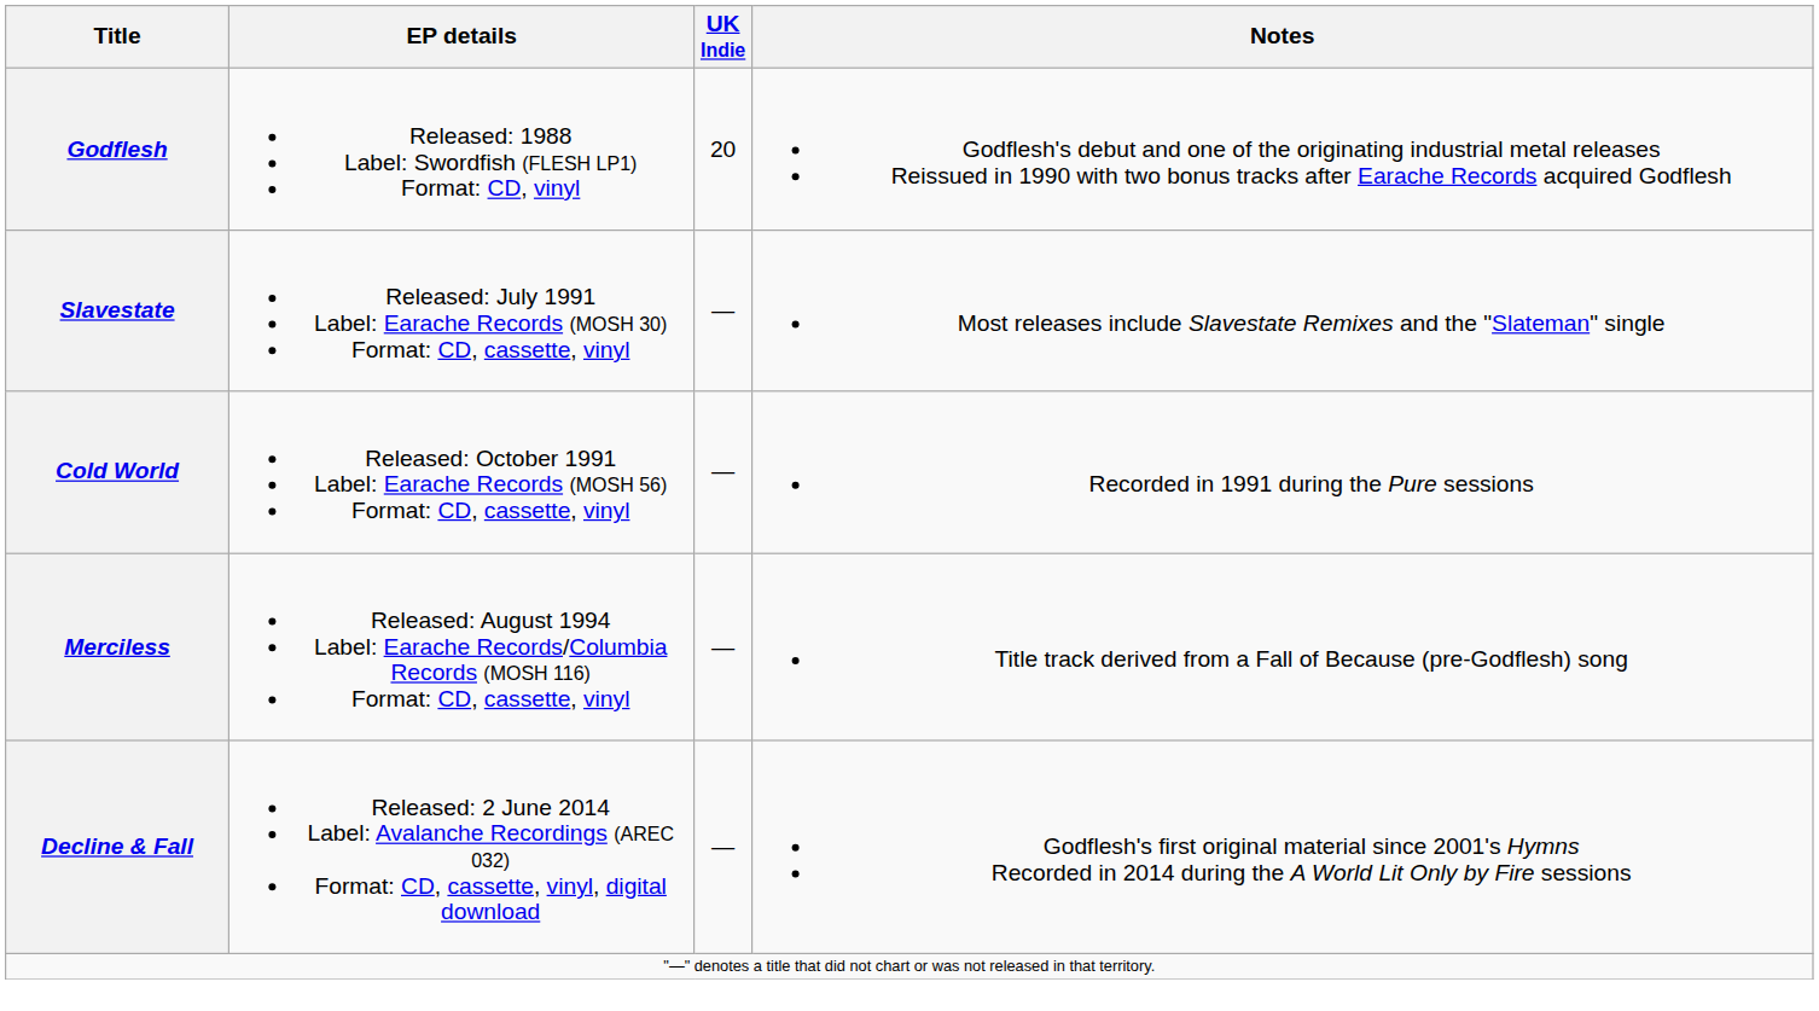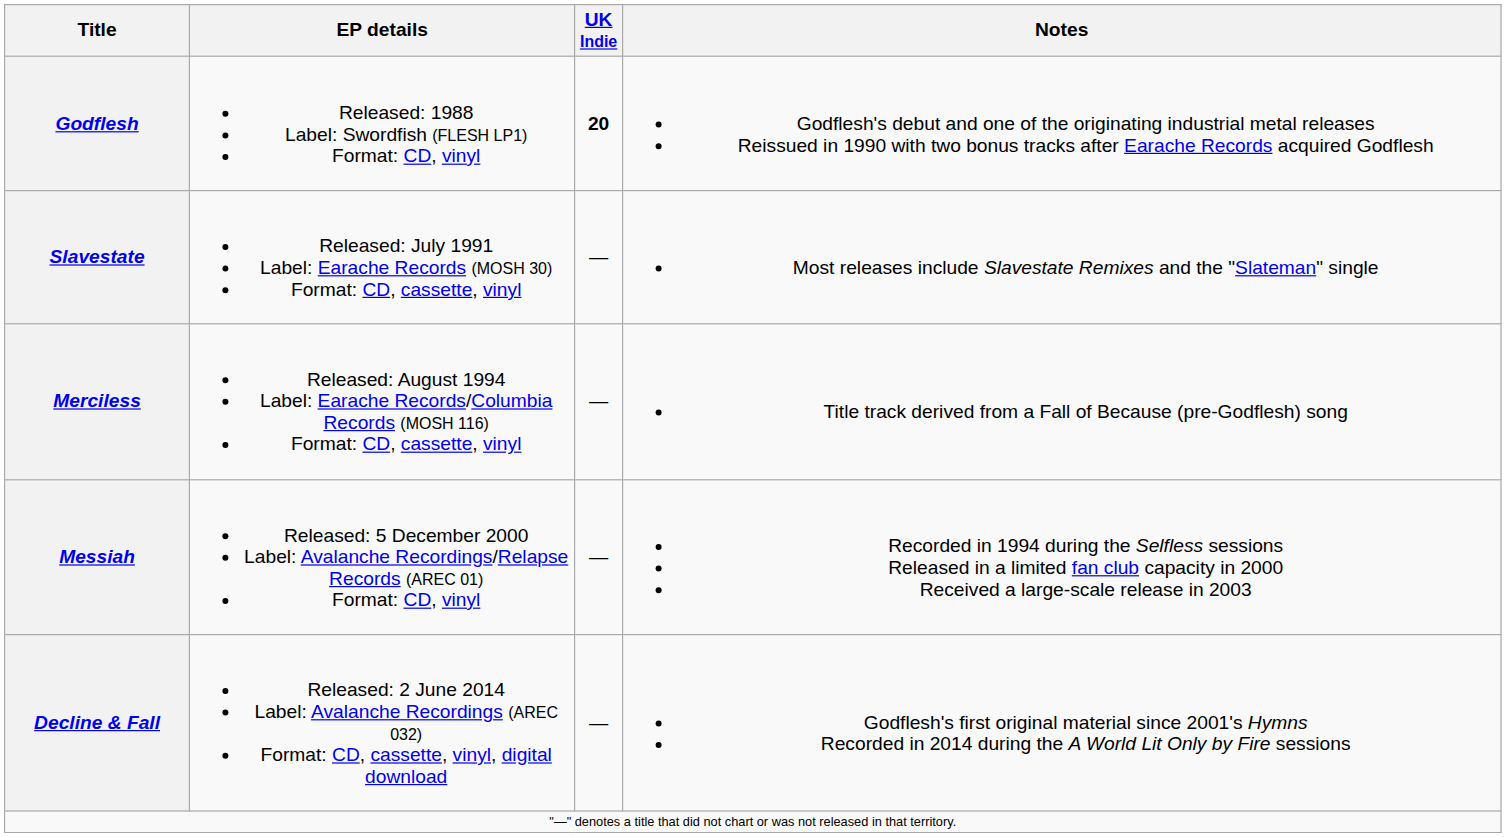Godflesh | UK Indie: normal -> bold
- row: Cold World | Released: October 1991 Label: Earache Records (MOSH 56) Format: CD, cassette, vinyl | — | Recorded in 1991 during the Pure sessions
+ row: Messiah | Released: 5 December 2000 Label: Avalanche Recordings/Relapse Records (AREC 01) Format: CD, vinyl | — | Recorded in 1994 during the Selfless sessions Released in a limited fan club capacity in 2000 Received a large-scale release in 2003
